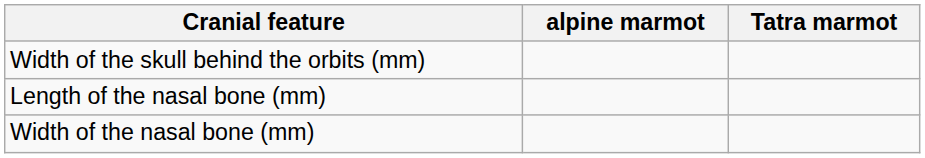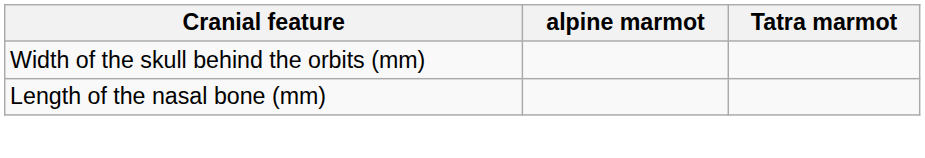- row: Width of the nasal bone (mm)
